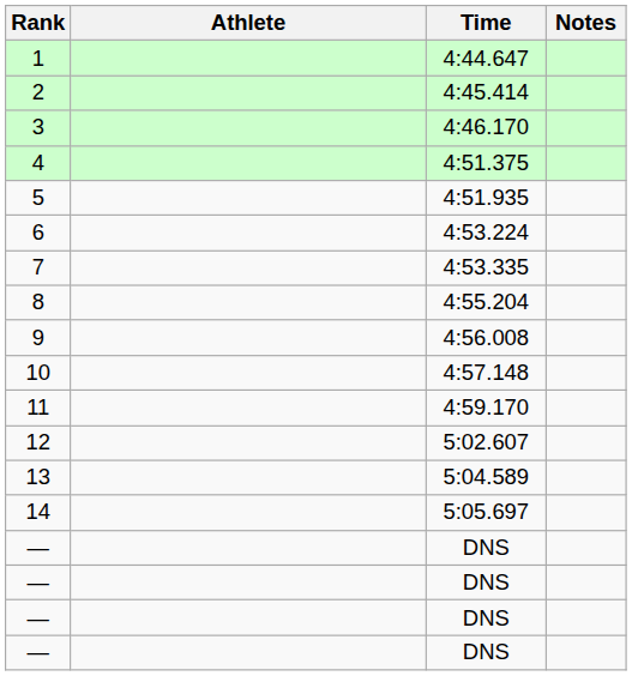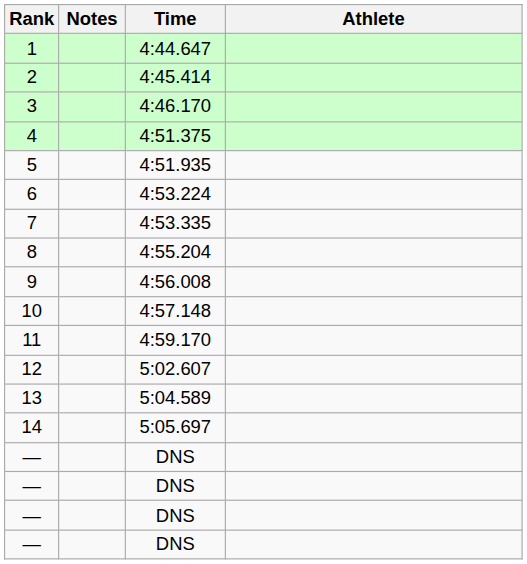columns swapped: Athlete <-> Notes
